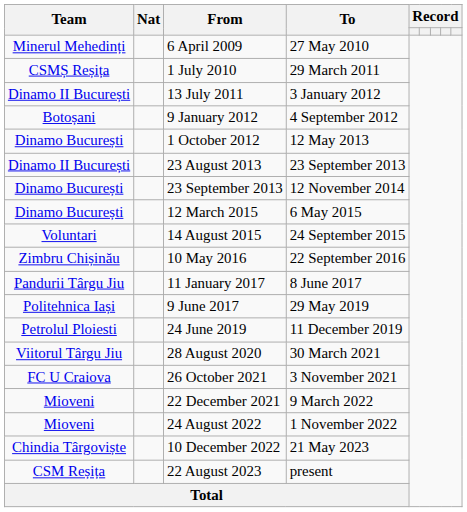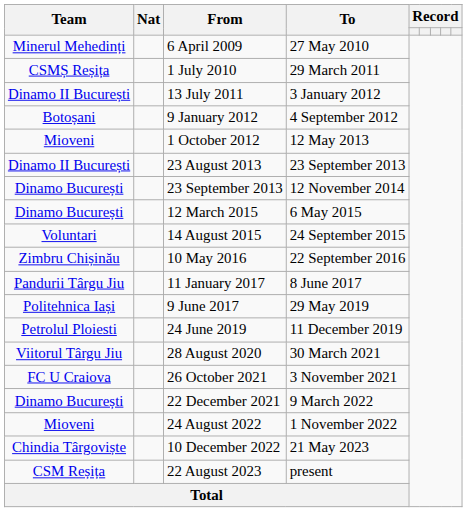1 October 2012 | Team: Dinamo București -> Mioveni
22 December 2021 | Team: Mioveni -> Dinamo București
